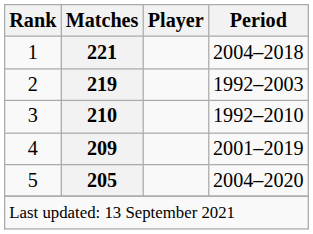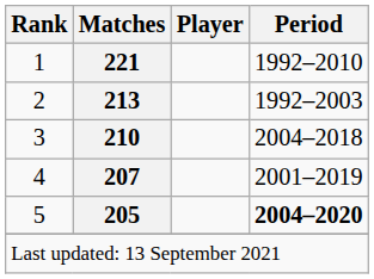1 | Period: 2004–2018 -> 1992–2010
2 | Matches: 219 -> 213
3 | Period: 1992–2010 -> 2004–2018
4 | Matches: 209 -> 207
5 | Period: normal -> bold
